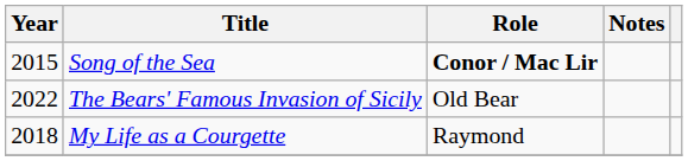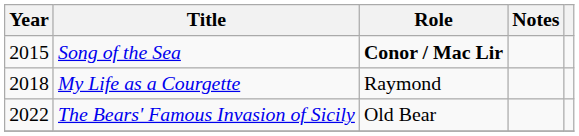rows swapped: My Life as a Courgette <-> The Bears' Famous Invasion of Sicily
